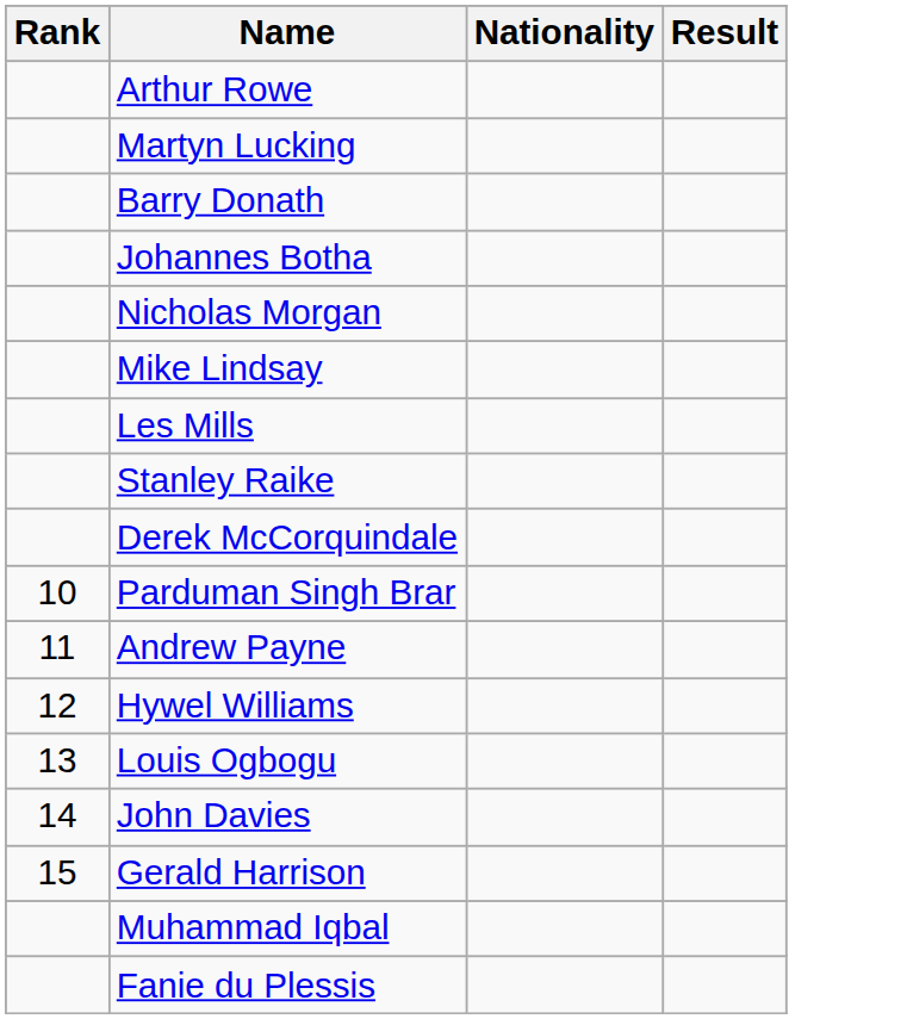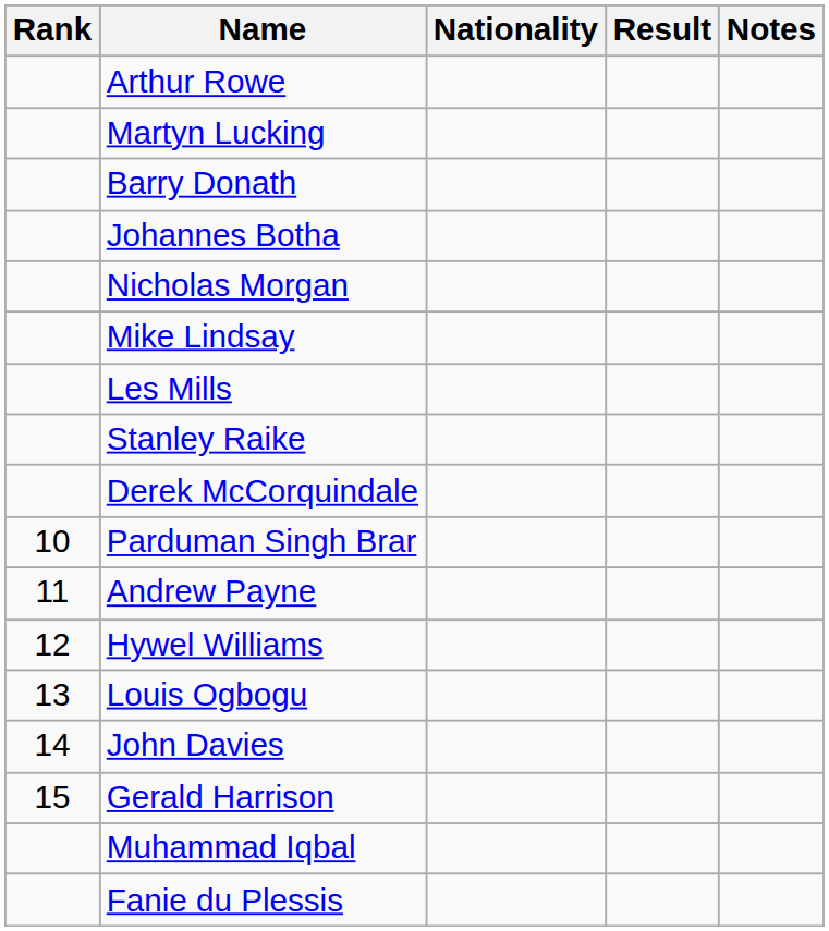+ column: Notes
